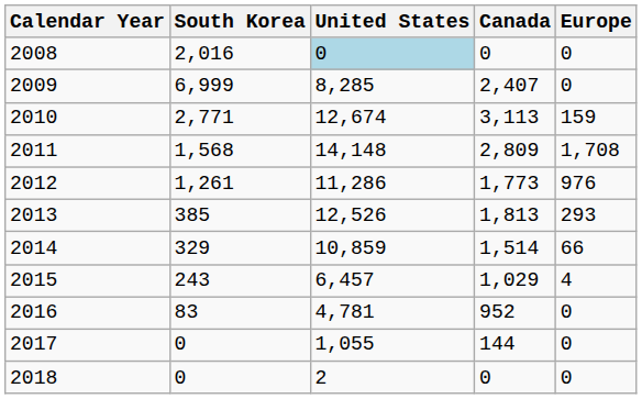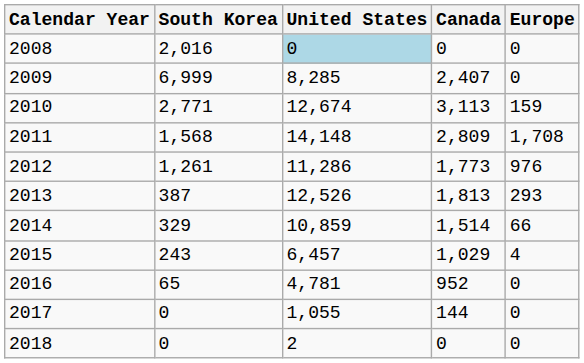2013 | South Korea: 385 -> 387
2016 | South Korea: 83 -> 65
